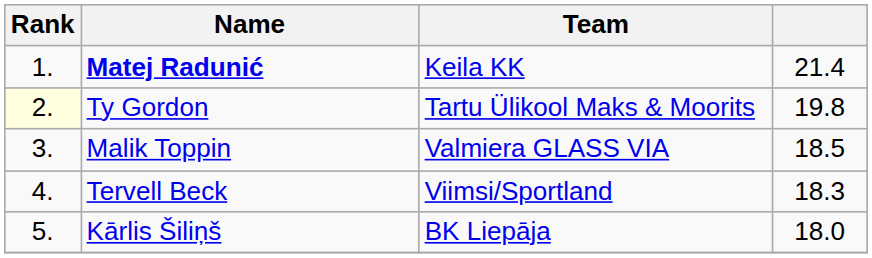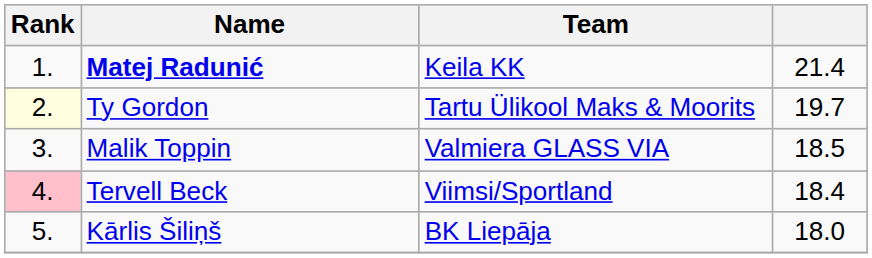Ty Gordon | column 4: 19.8 -> 19.7
Tervell Beck | Rank: no background -> pink background
Tervell Beck | column 4: 18.3 -> 18.4
